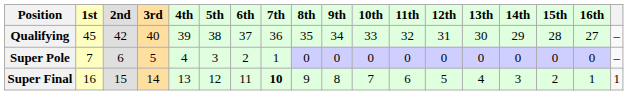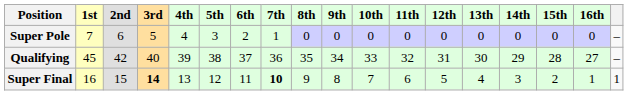rows swapped: Qualifying <-> Super Pole
Super Final | 3rd: normal -> bold
